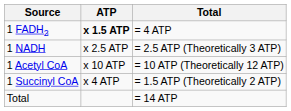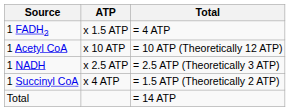1 FADH2 | ATP: bold -> normal
rows swapped: 1 NADH <-> 1 Acetyl CoA
